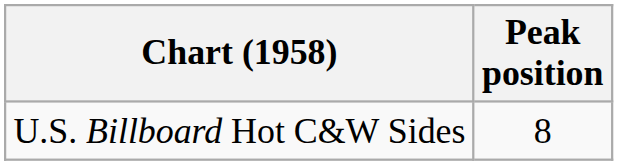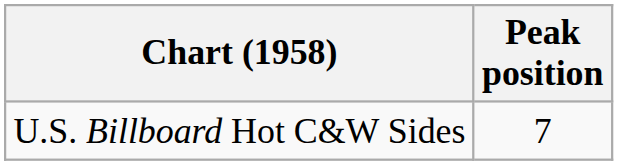U.S. Billboard Hot C&W Sides | Peak position: 8 -> 7
